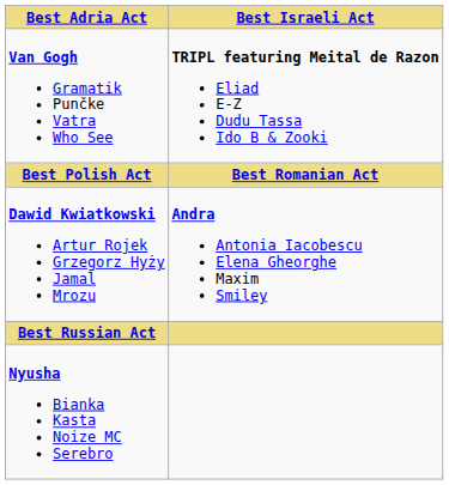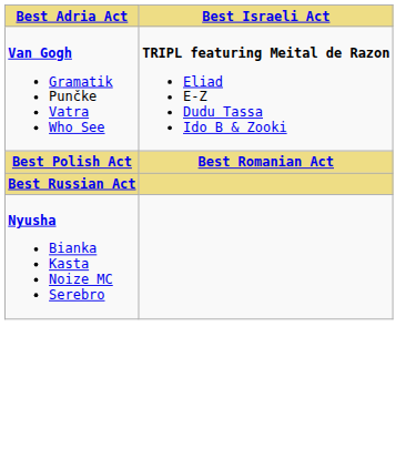- row: Dawid Kwiatkowski Artur Rojek Grzegorz Hyży Jamal Mrozu | Andra Antonia Iacobescu Elena Gheorghe Maxim Smiley
